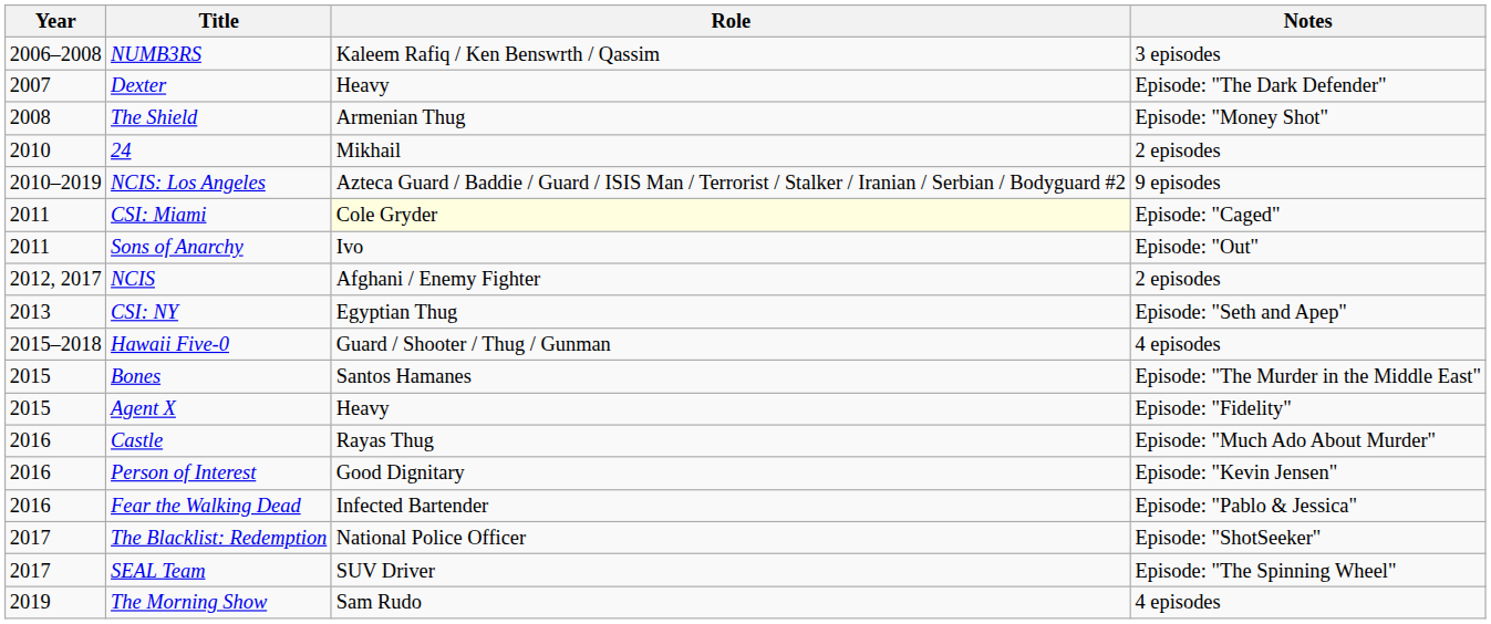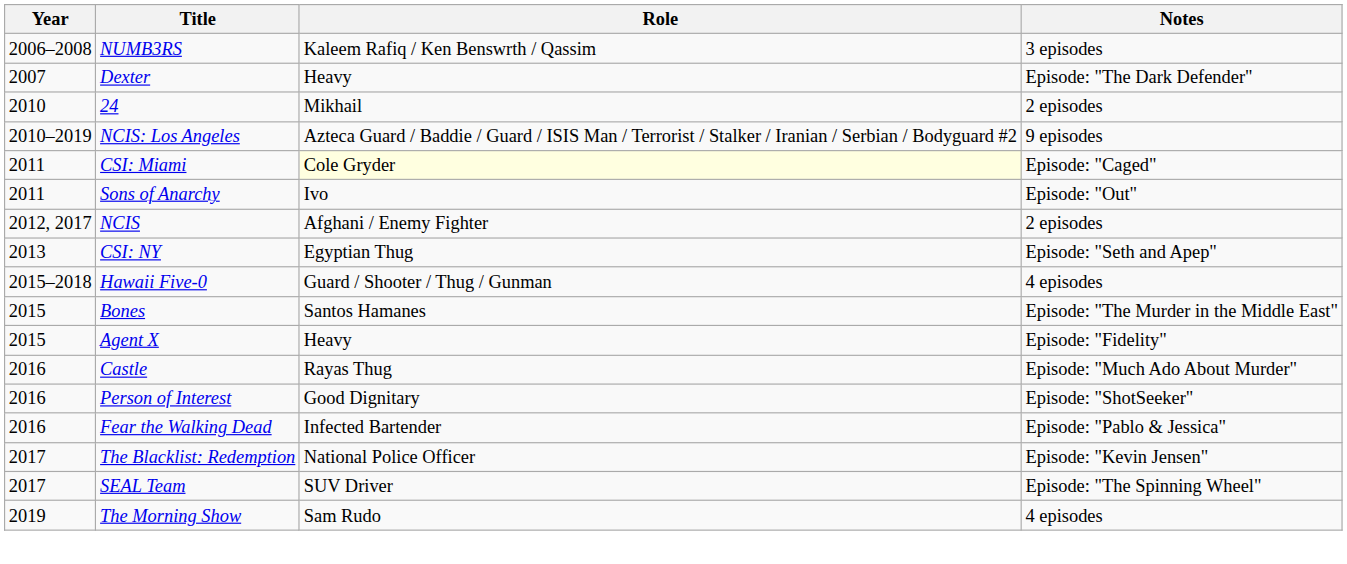- row: 2008 | The Shield | Armenian Thug | Episode: "Money Shot"
Person of Interest | Notes: Episode: "Kevin Jensen" -> Episode: "ShotSeeker"
The Blacklist: Redemption | Notes: Episode: "ShotSeeker" -> Episode: "Kevin Jensen"
